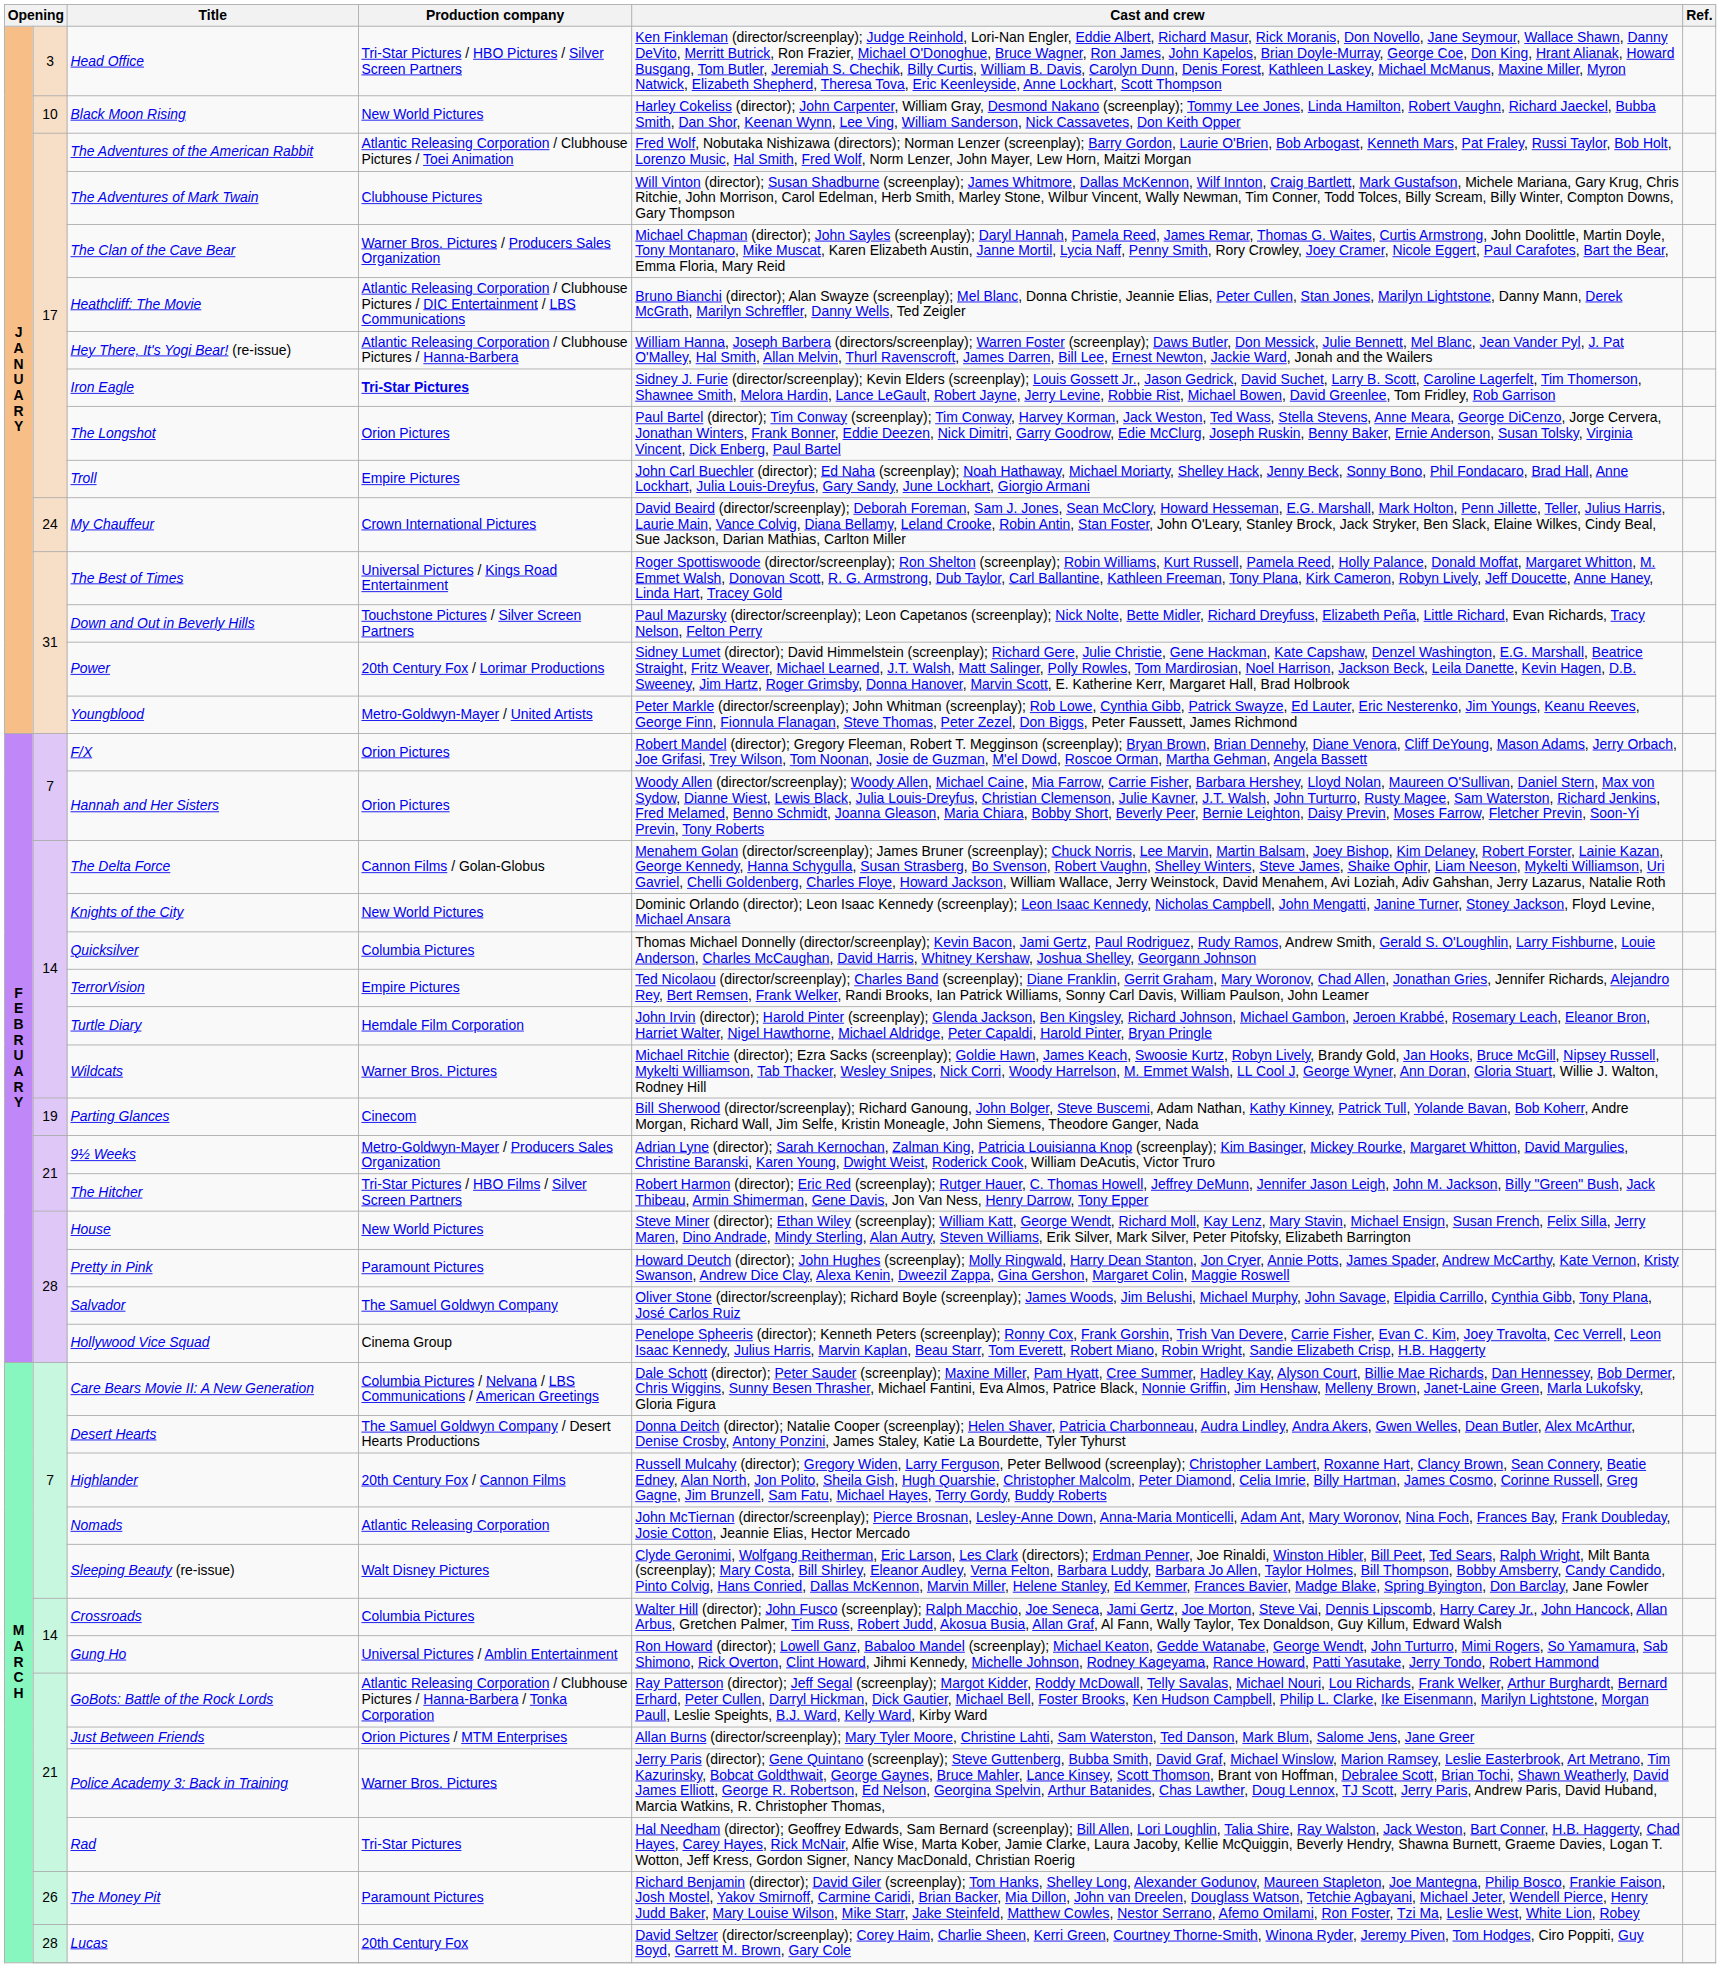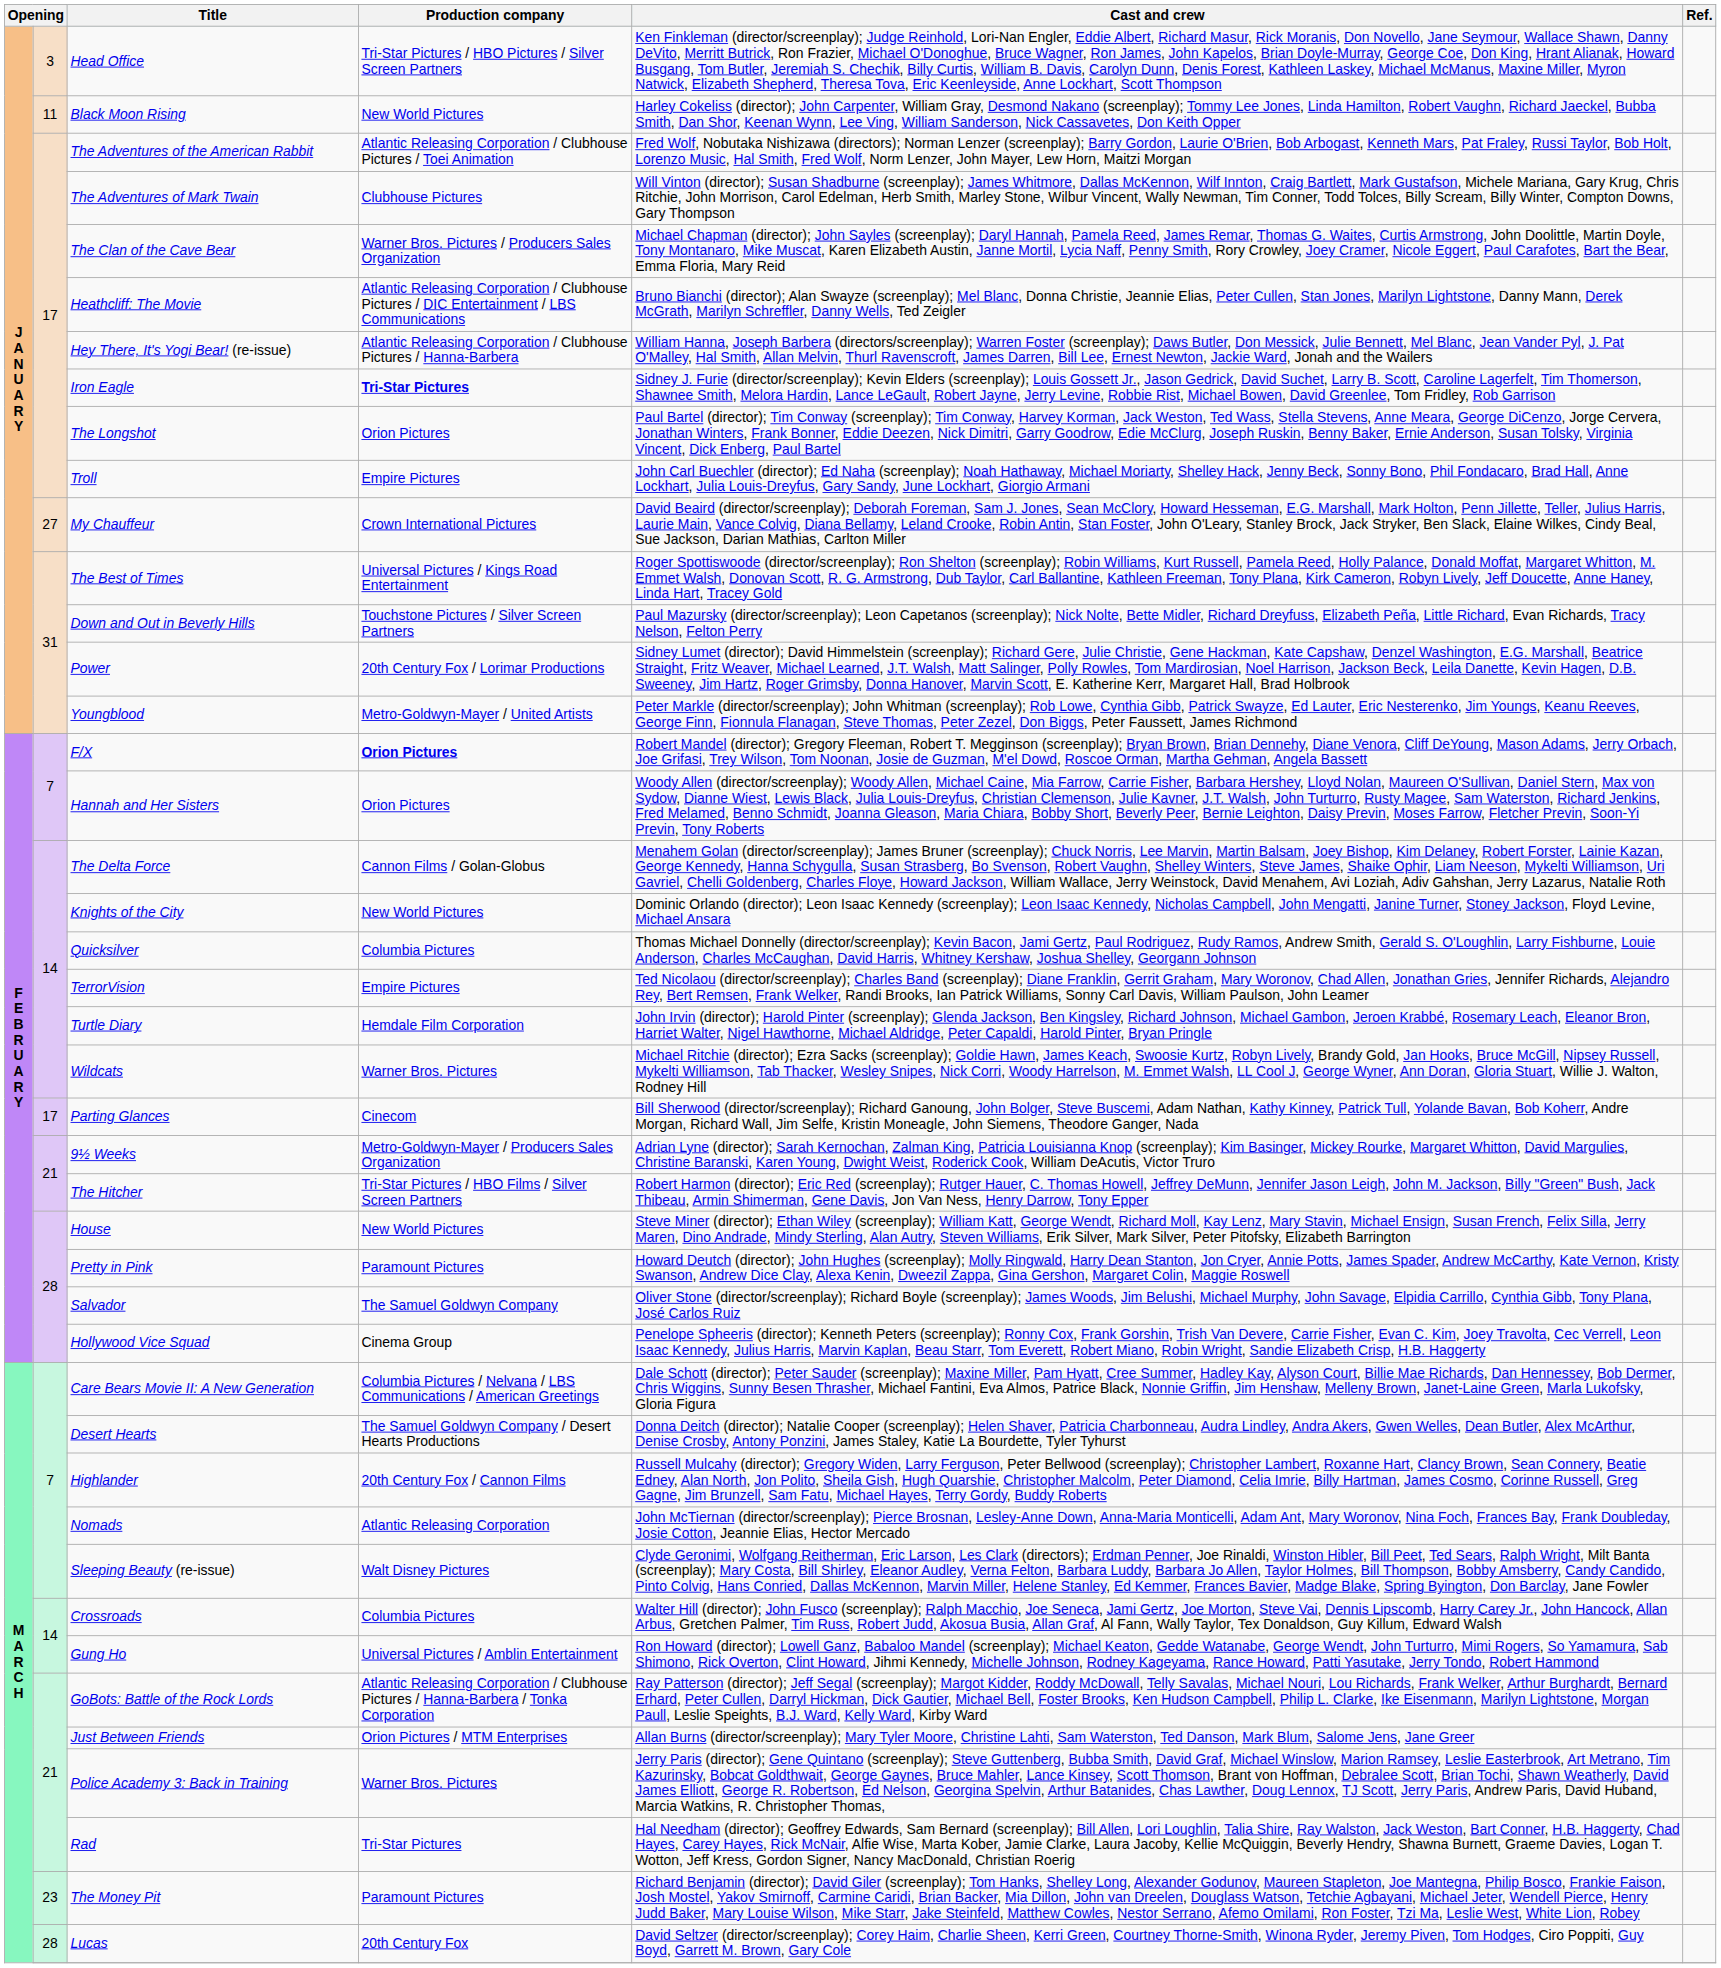Black Moon Rising | column 2: 10 -> 11
My Chauffeur | column 2: 24 -> 27
F/X | Production company: normal -> bold
Parting Glances | column 2: 19 -> 17
The Money Pit | column 2: 26 -> 23
